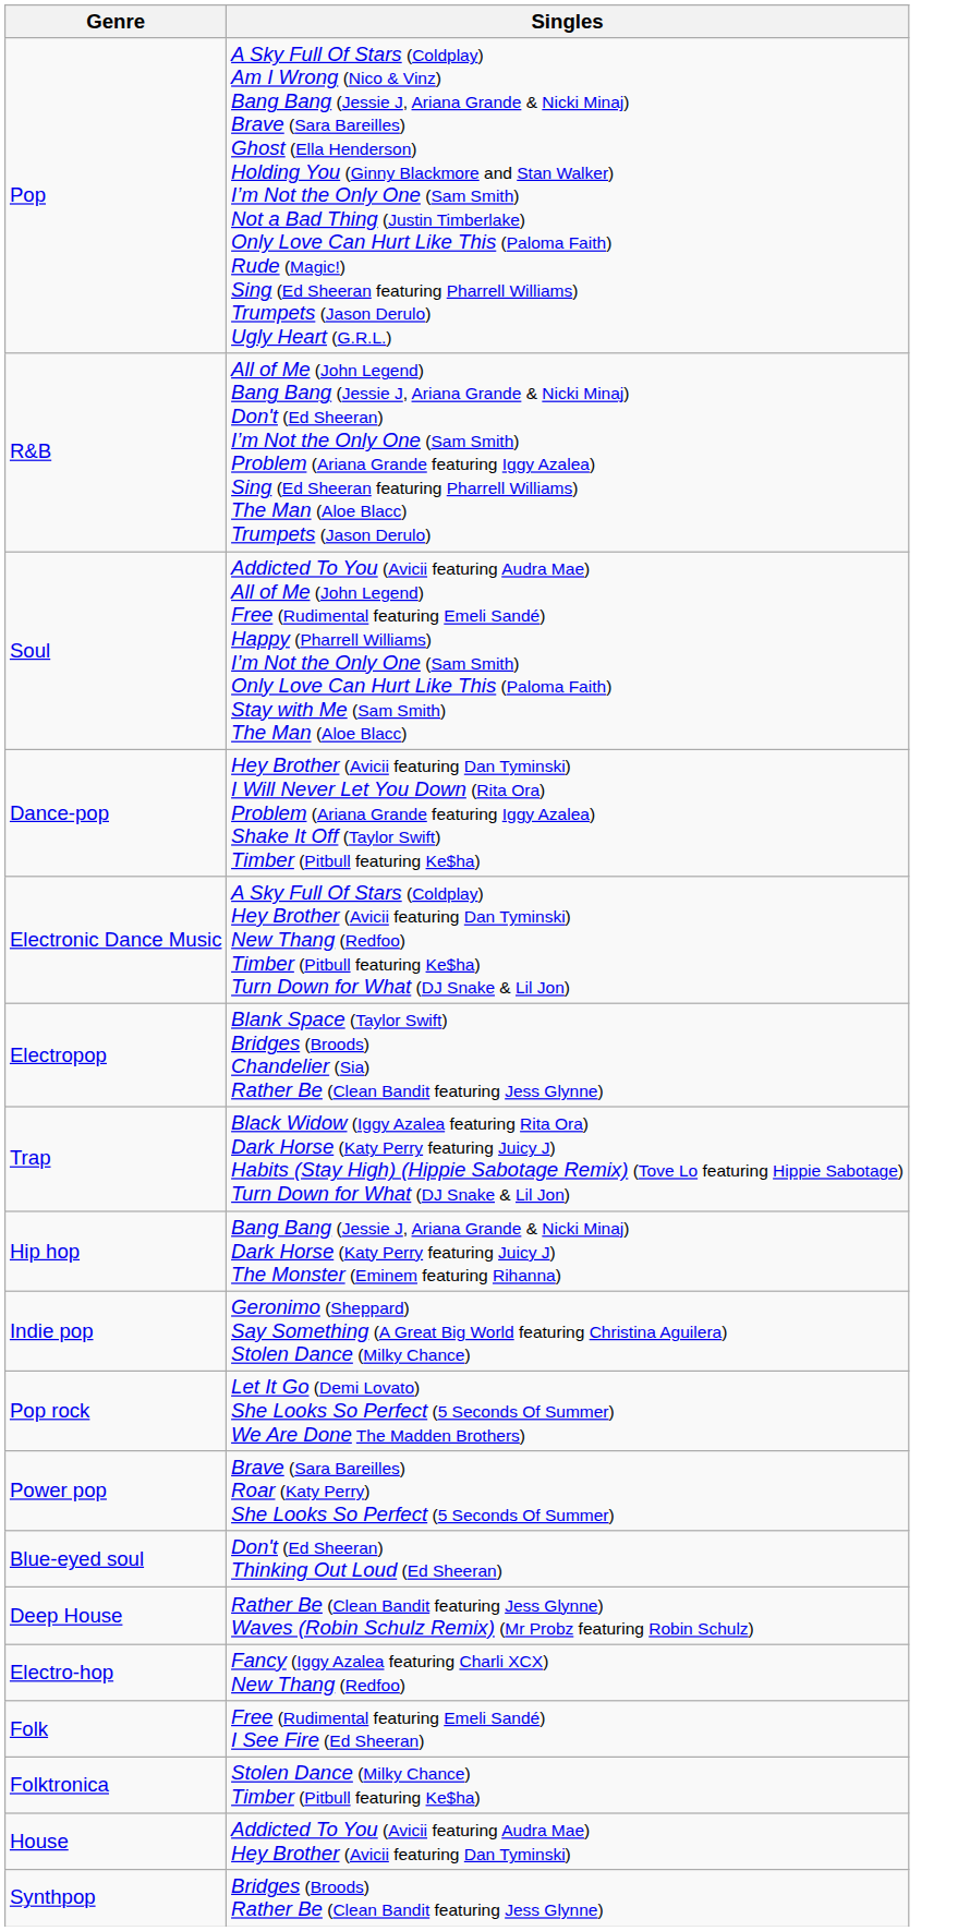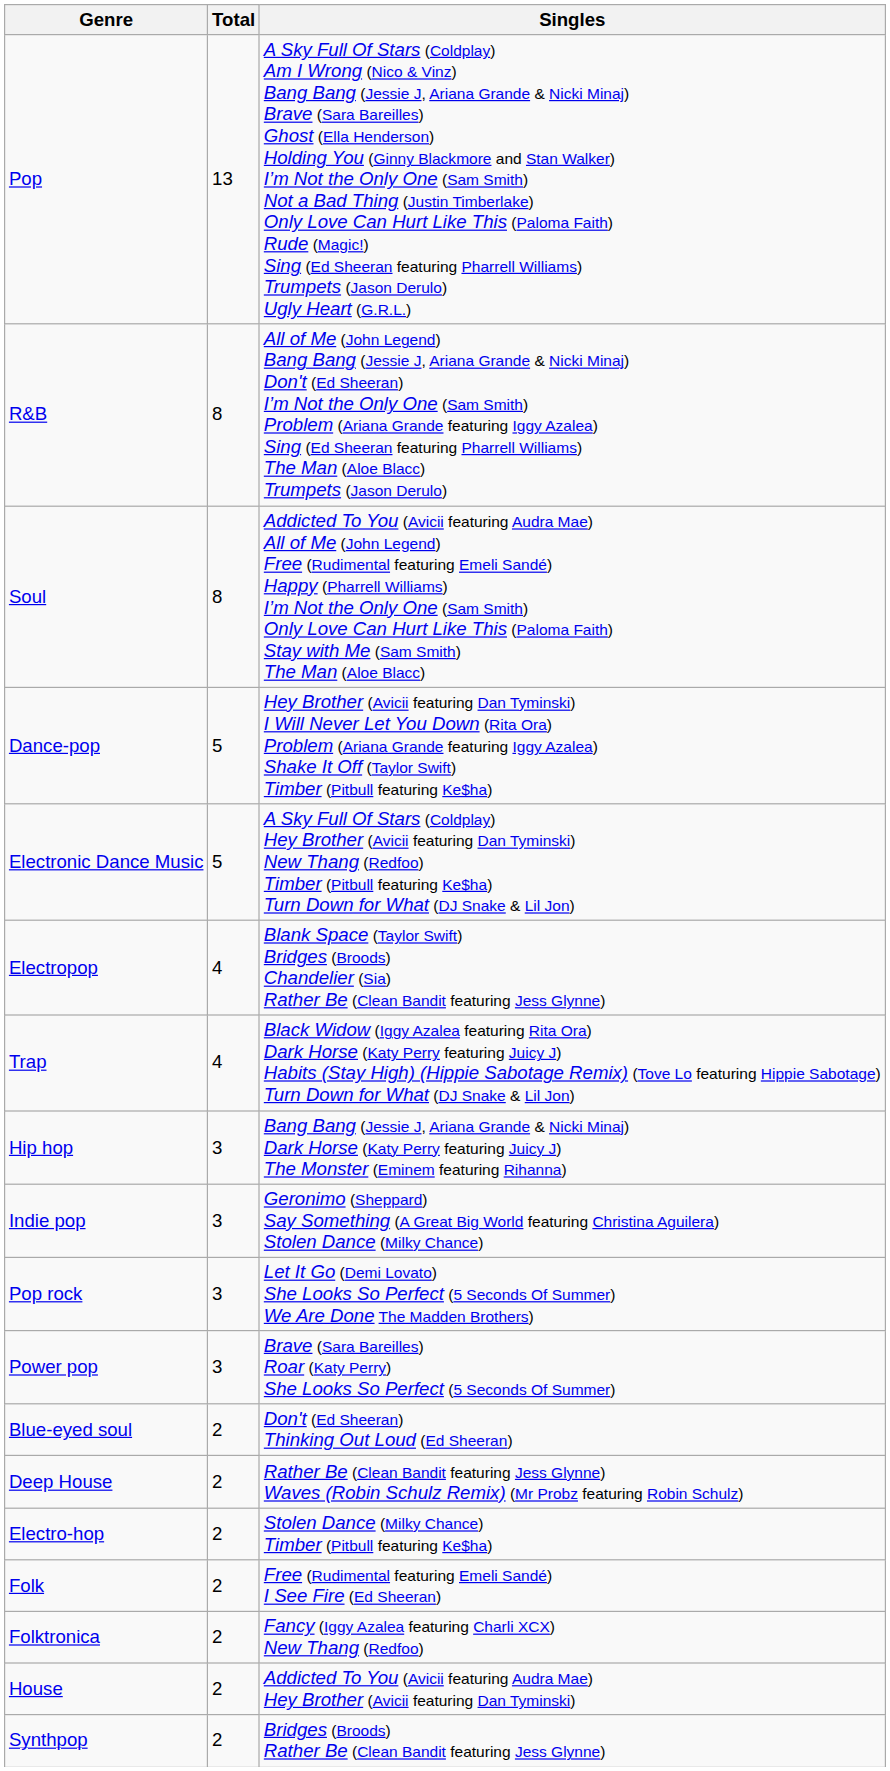+ column: Total | 13 | 8 | 8 | 5 | 5 | 4 | 4 | 3 | 3 | 3 | 3 | 2 | 2 | 2 | 2 | 2 | 2 | 2
Electro-hop | Singles: Fancy (Iggy Azalea featuring Charli XCX) New Thang (Redfoo) -> Stolen Dance (Milky Chance) Timber (Pitbull featuring Ke$ha)
Folktronica | Singles: Stolen Dance (Milky Chance) Timber (Pitbull featuring Ke$ha) -> Fancy (Iggy Azalea featuring Charli XCX) New Thang (Redfoo)
